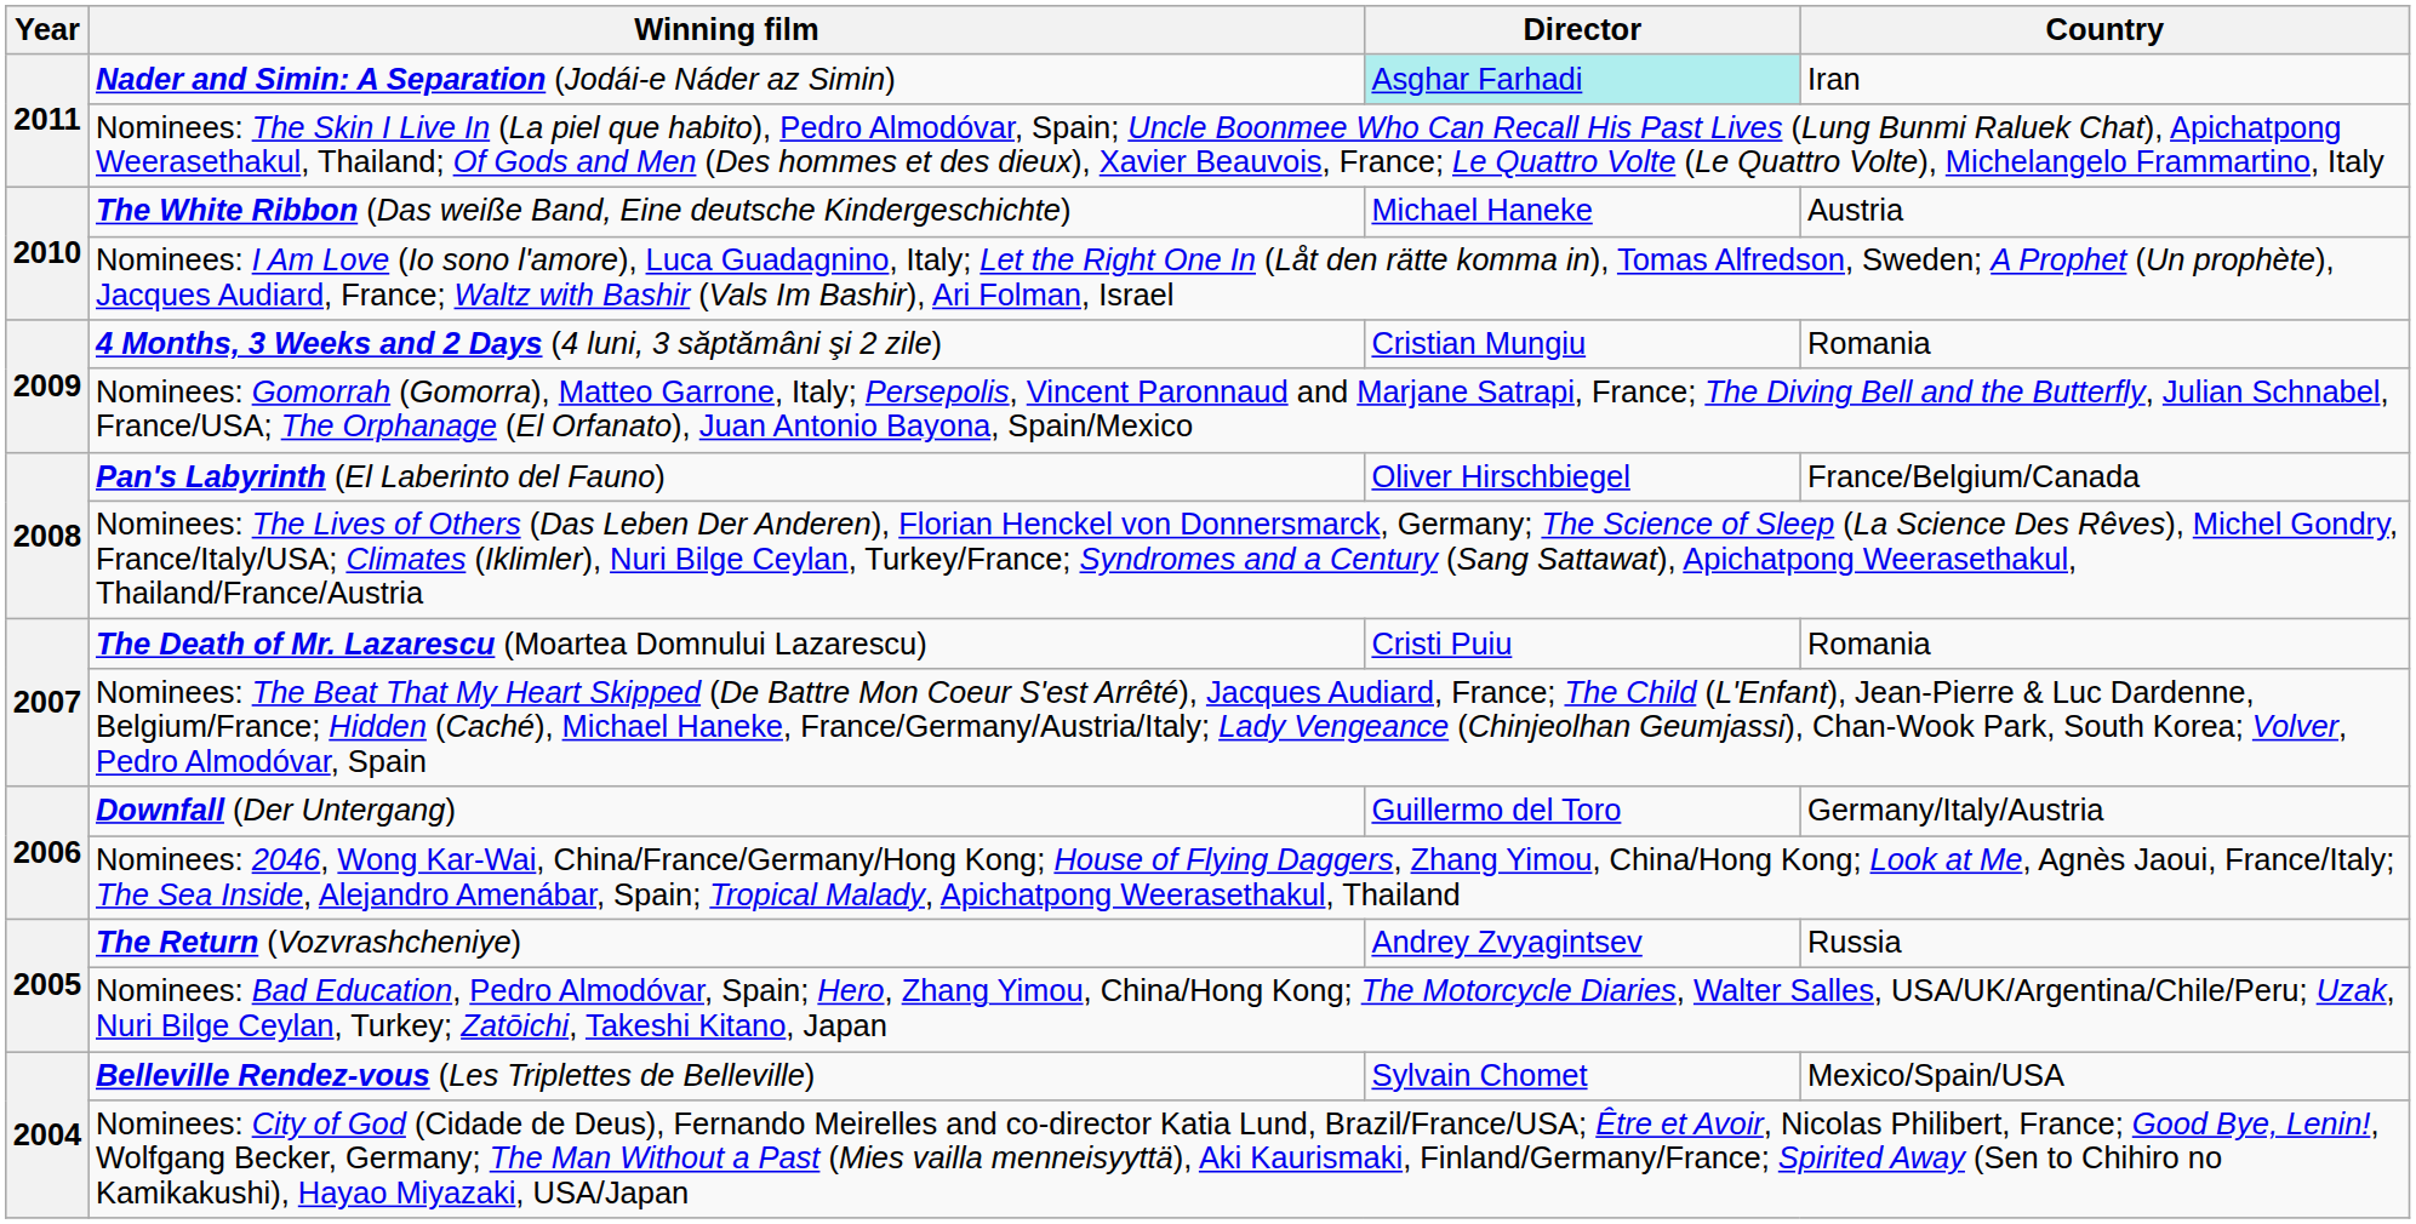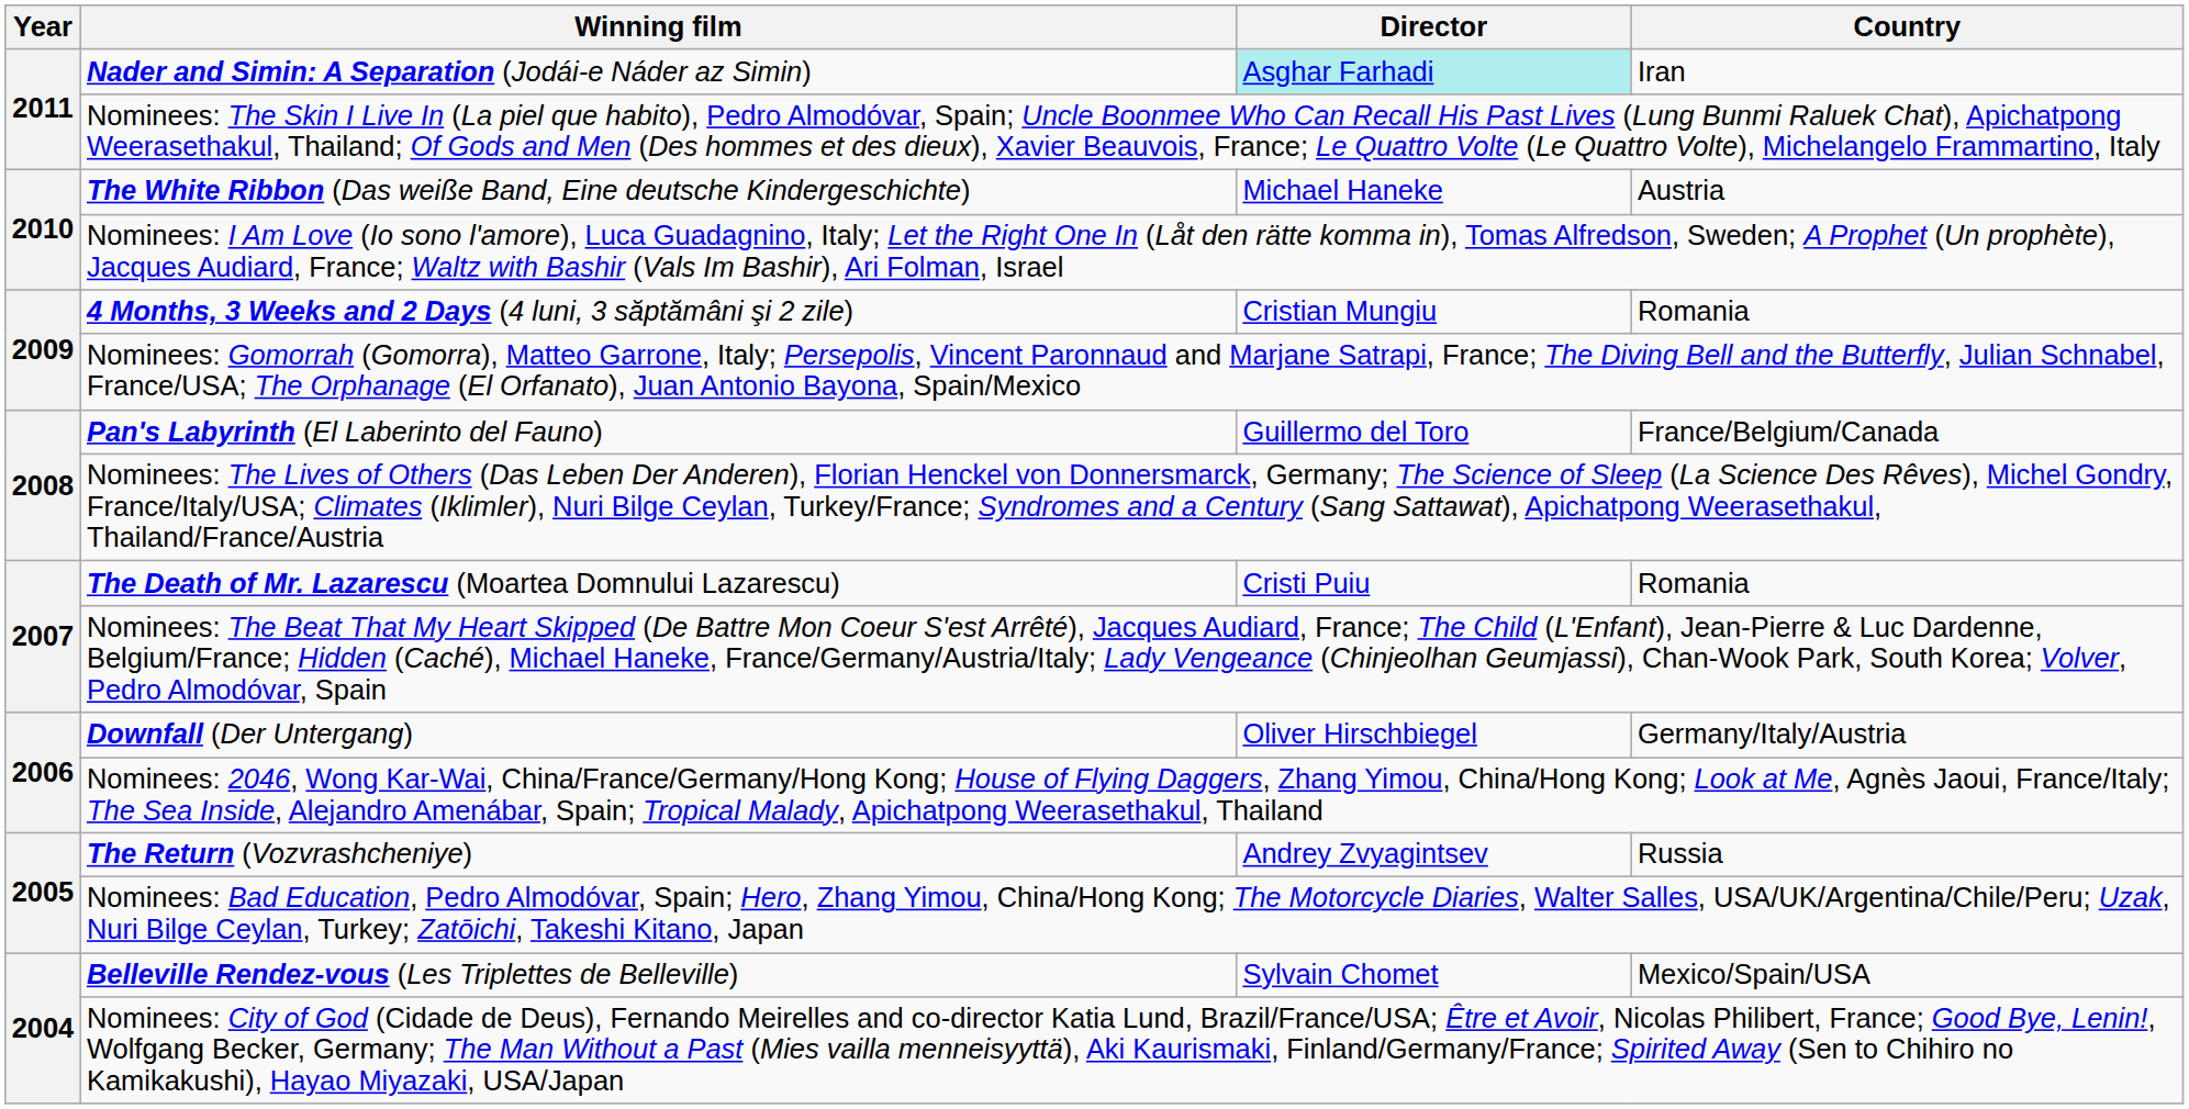Pan's Labyrinth (El Laberinto del Fauno) | Director: Oliver Hirschbiegel -> Guillermo del Toro
Downfall (Der Untergang) | Director: Guillermo del Toro -> Oliver Hirschbiegel
